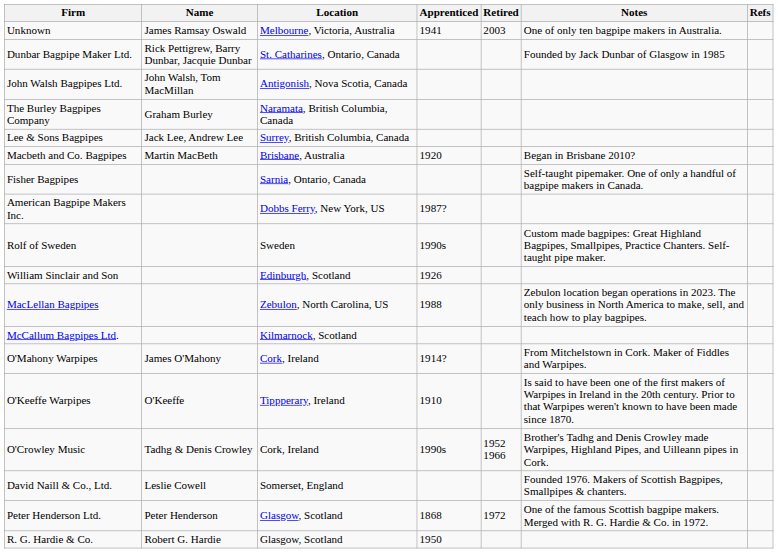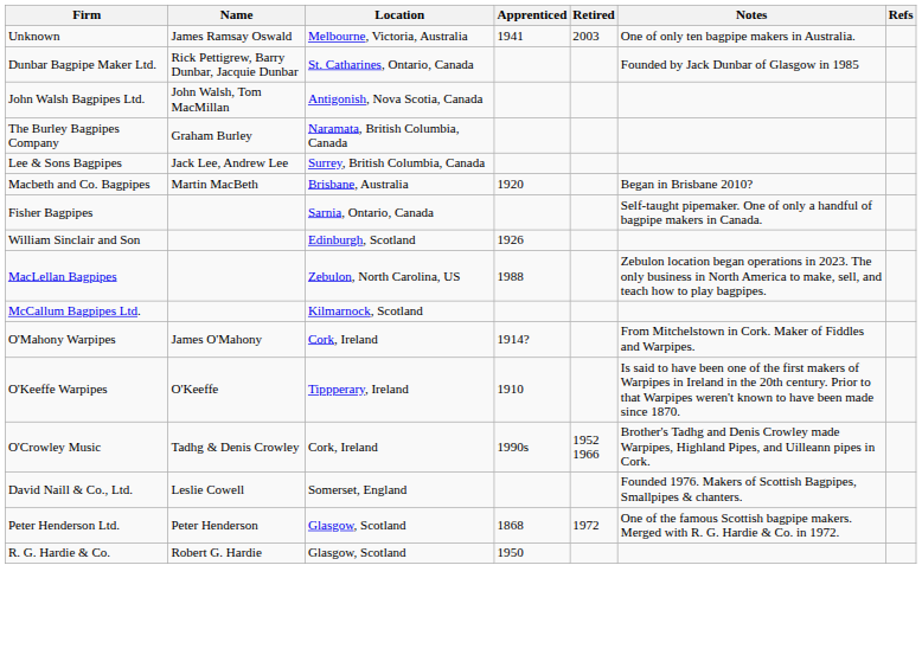- row: American Bagpipe Makers Inc. | Dobbs Ferry, New York, US | 1987?
- row: Rolf of Sweden | Sweden | 1990s | Custom made bagpipes: Great Highland Bagpipes, Smallpipes, Practice Chanters. Self-taught pipe maker.
